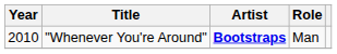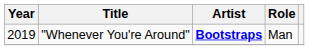"Whenever You're Around" | Year: 2010 -> 2019
